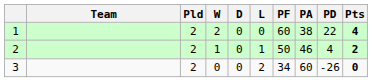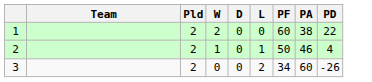- column: Pts | 4 | 2 | 0
